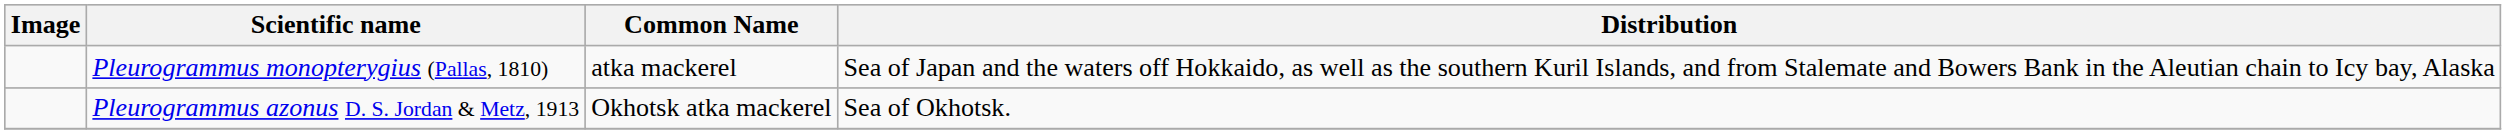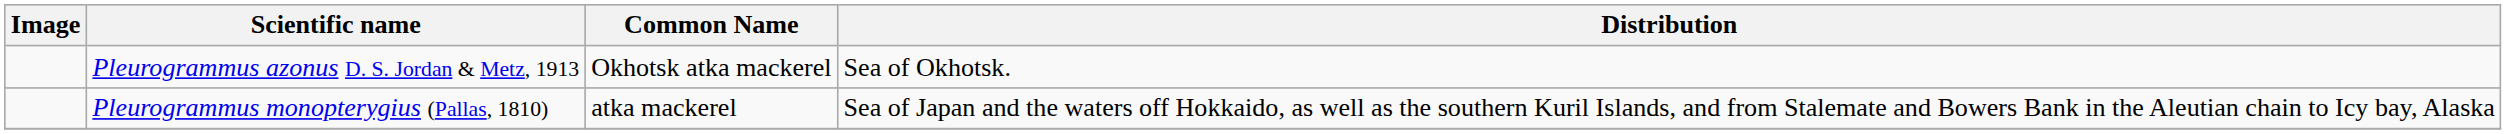rows swapped: Pleurogrammus azonus D. S. Jordan & Metz, 1913 <-> Pleurogrammus monopterygius (Pallas, 1810)
